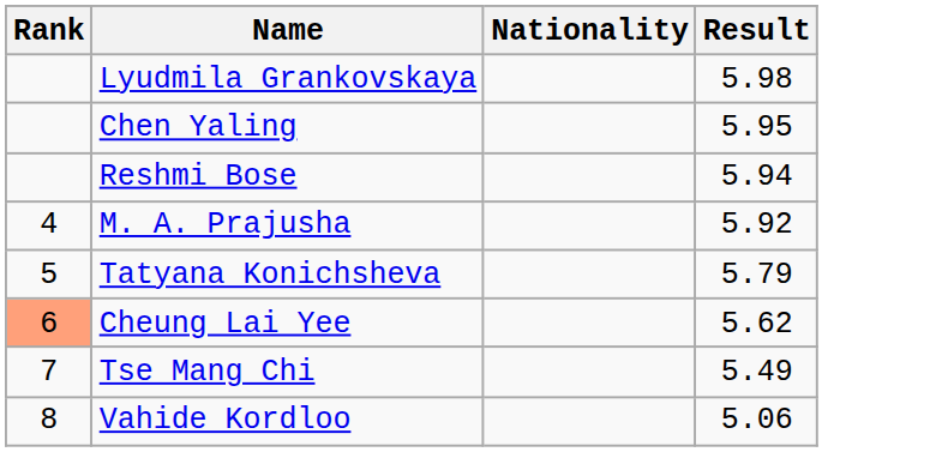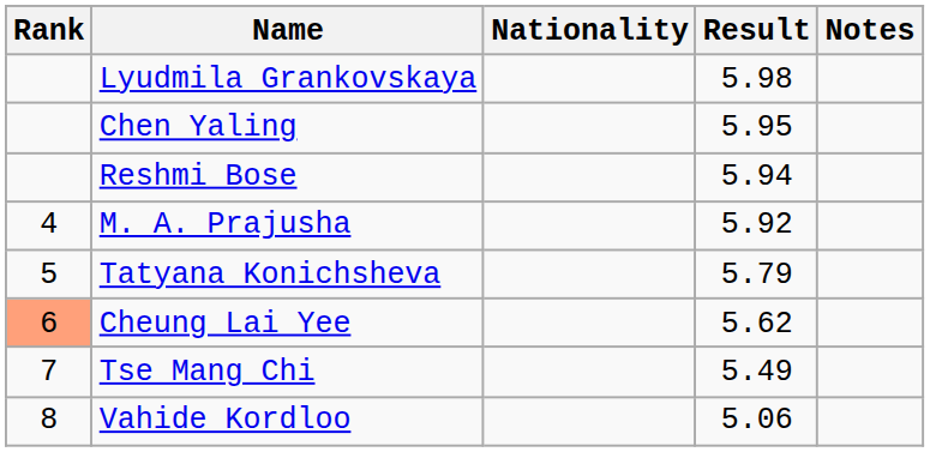+ column: Notes
